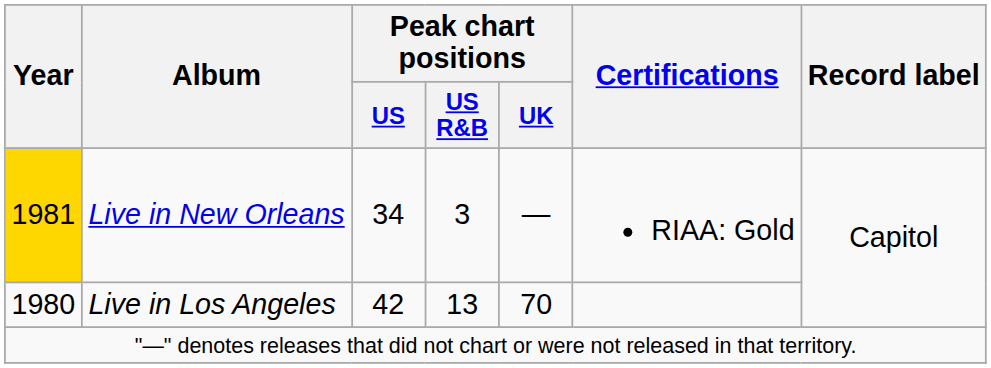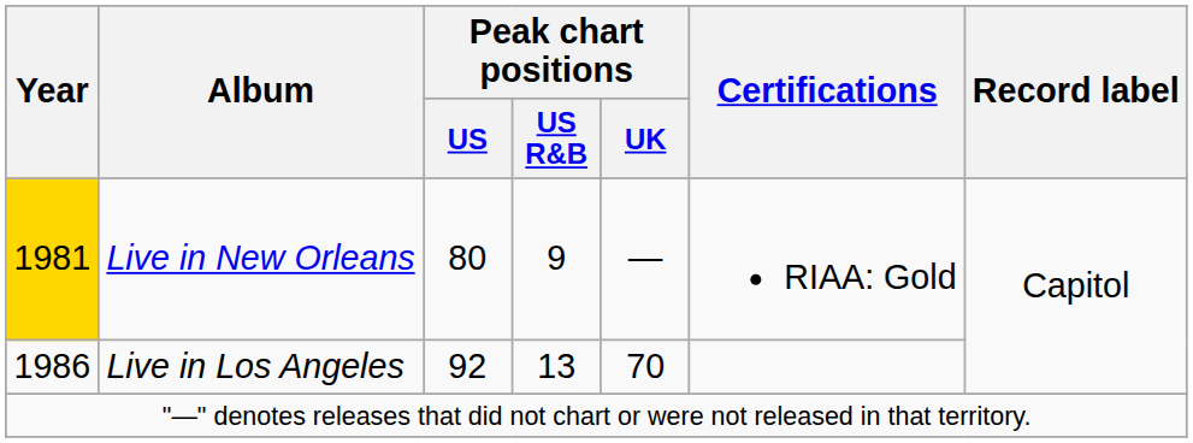Live in New Orleans | Peak chart positions / US: 34 -> 80
Live in New Orleans | Peak chart positions / US R&B: 3 -> 9
Live in Los Angeles | Year: 1980 -> 1986
Live in Los Angeles | Peak chart positions / US: 42 -> 92
